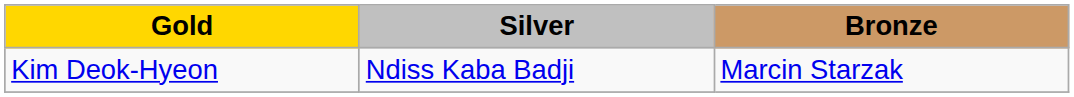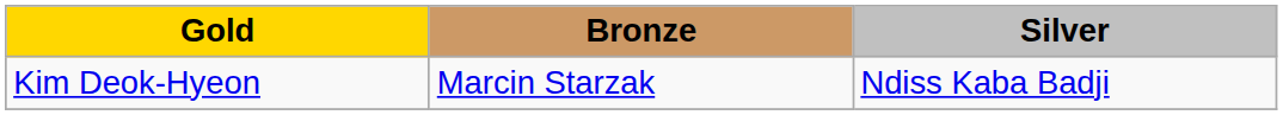columns swapped: Silver <-> Bronze
